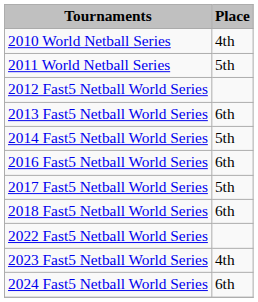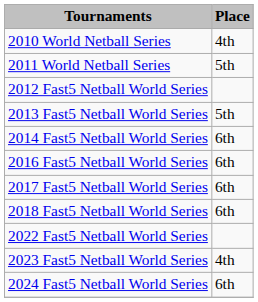2013 Fast5 Netball World Series | Place: 6th -> 5th
2014 Fast5 Netball World Series | Place: 5th -> 6th
2017 Fast5 Netball World Series | Place: 5th -> 6th
